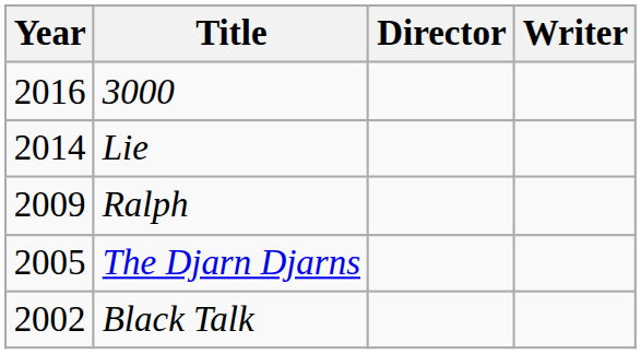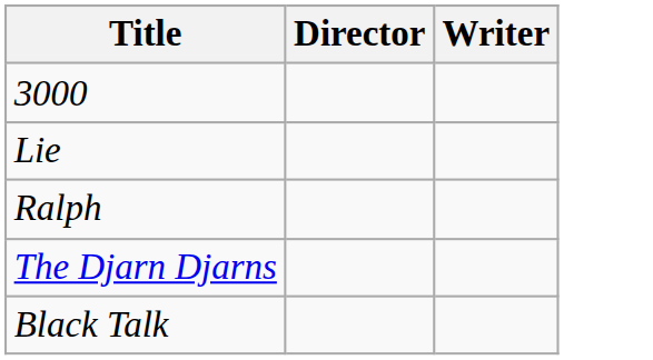- column: Year | 2016 | 2014 | 2009 | 2005 | 2002
